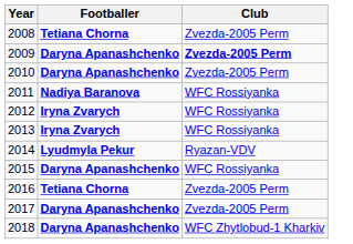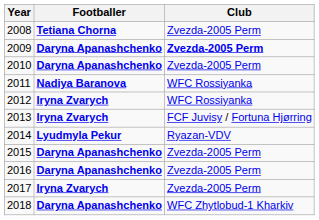2013 | Club: WFC Rossiyanka -> FCF Juvisy / Fortuna Hjørring
2015 | Club: WFC Rossiyanka -> Zvezda-2005 Perm
2016 | Footballer: Tetiana Chorna -> Daryna Apanashchenko
2017 | Footballer: Daryna Apanashchenko -> Iryna Zvarych
